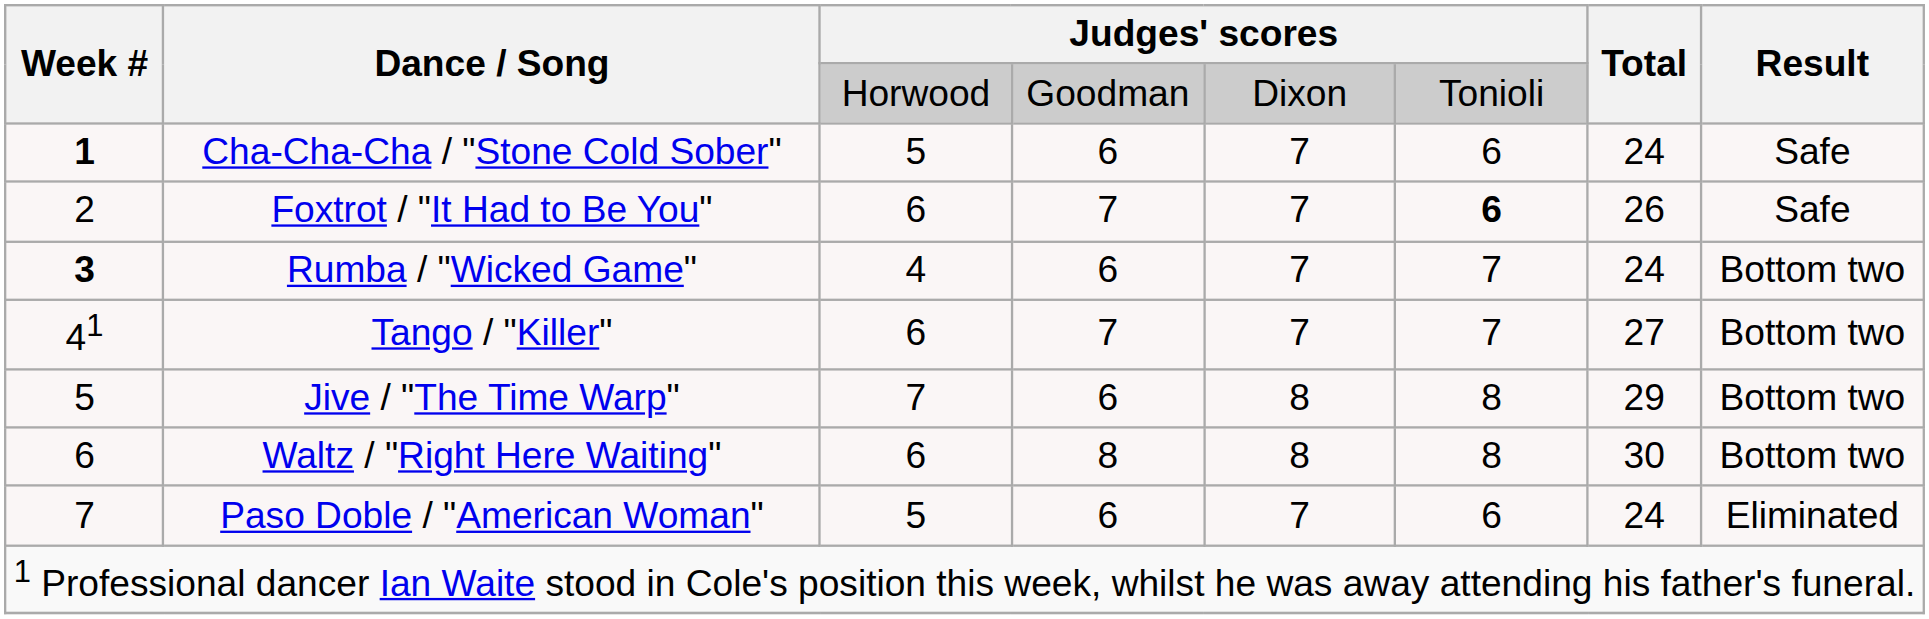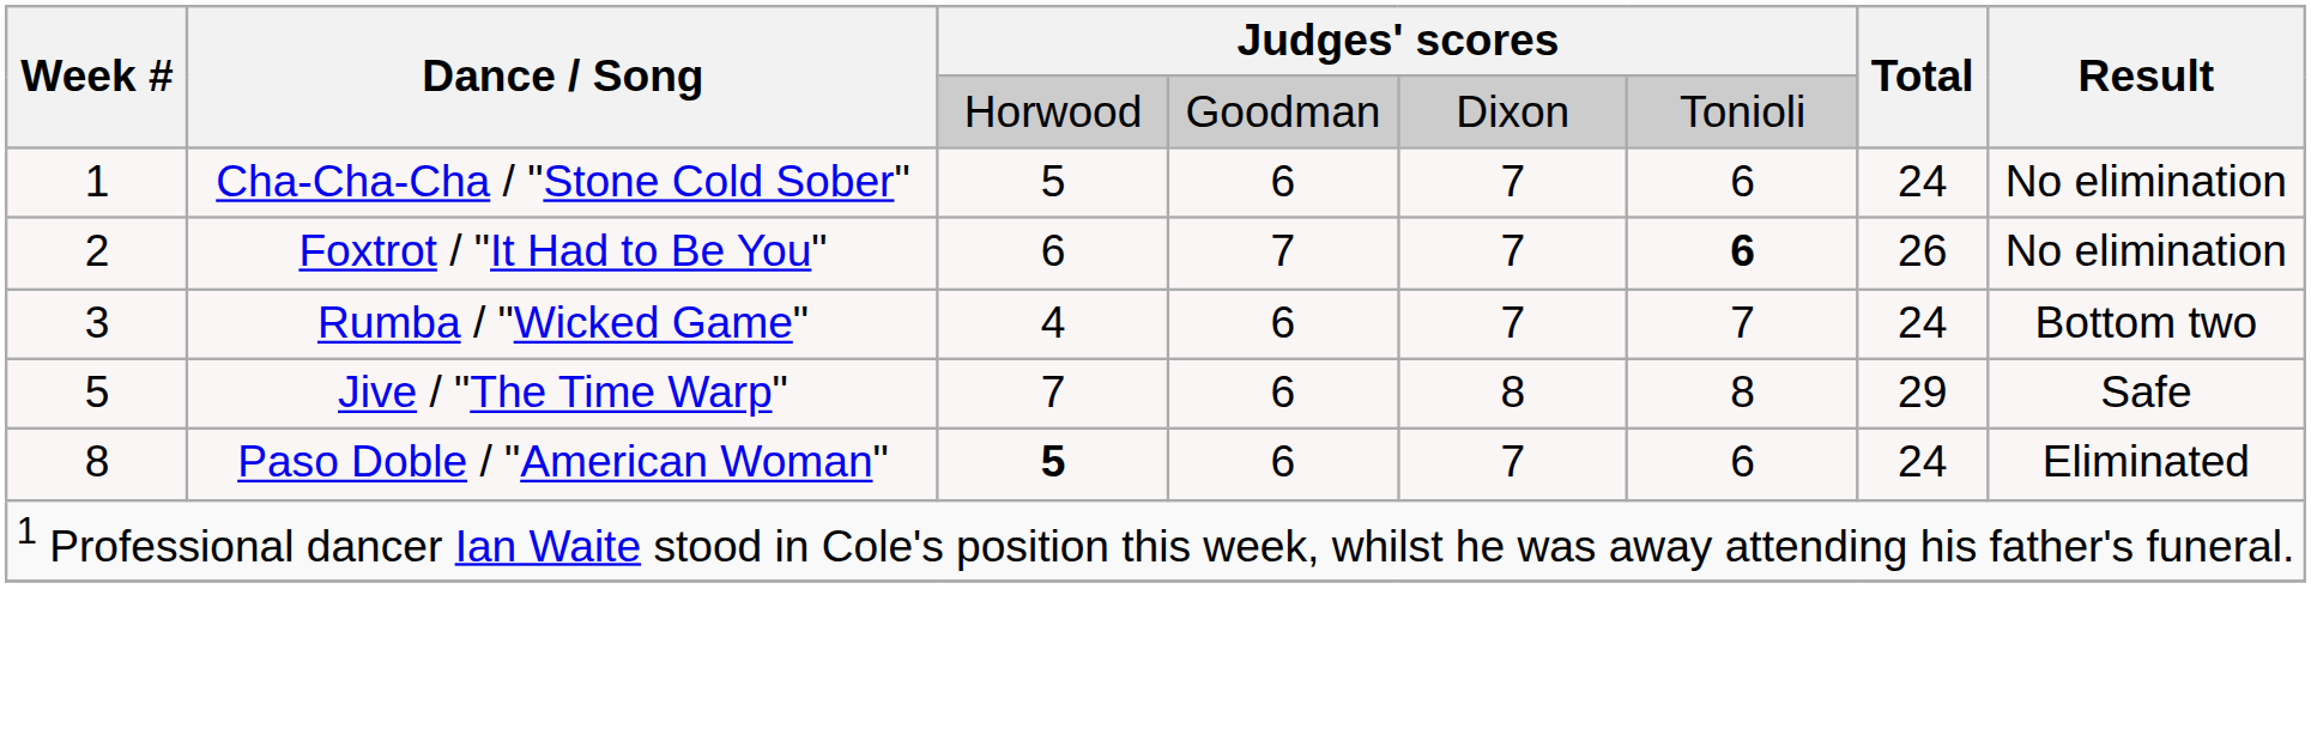Cha-Cha-Cha / "Stone Cold Sober" | Week #: bold -> normal
Cha-Cha-Cha / "Stone Cold Sober" | Result: Safe -> No elimination
Foxtrot / "It Had to Be You" | Result: Safe -> No elimination
Rumba / "Wicked Game" | Week #: bold -> normal
- row: 41 | Tango / "Killer" | 6 | 7 | 7 | 7 | 27 | Bottom two
Jive / "The Time Warp" | Result: Bottom two -> Safe
- row: 6 | Waltz / "Right Here Waiting" | 6 | 8 | 8 | 8 | 30 | Bottom two
Paso Doble / "American Woman" | Week #: 7 -> 8
Paso Doble / "American Woman" | column 3: normal -> bold
